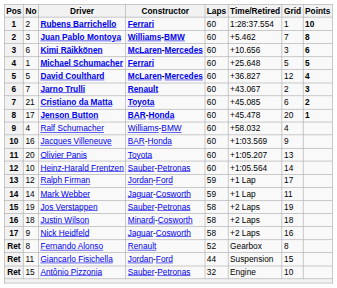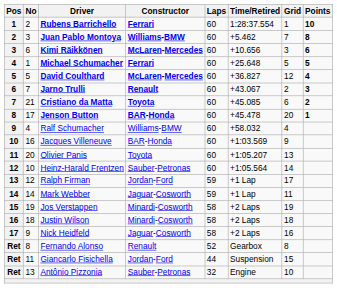Jos Verstappen | Constructor: Sauber-Petronas -> Minardi-Cosworth
Antônio Pizzonia | No: 15 -> 13
